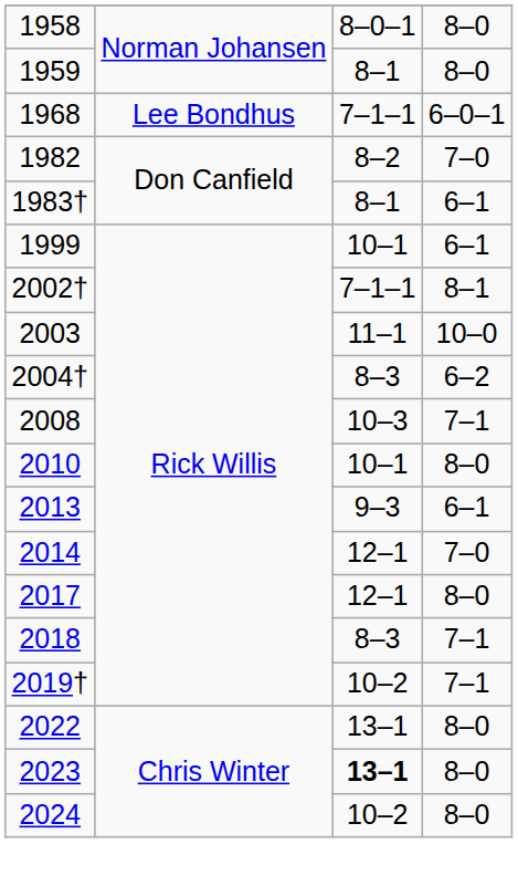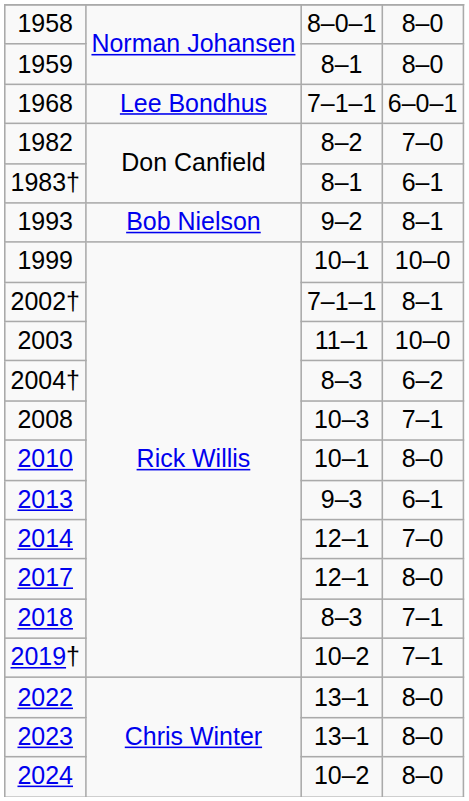+ row: 1993 | Bob Nielson | 9–2 | 8–1
1999 | column 4: 6–1 -> 10–0
2023 | column 3: bold -> normal
